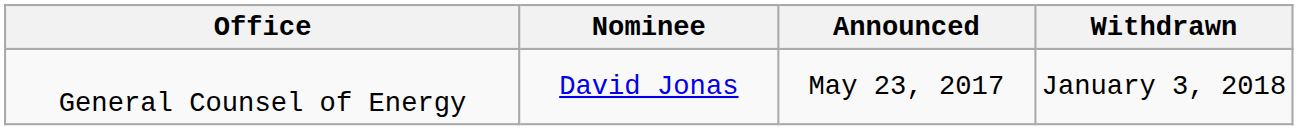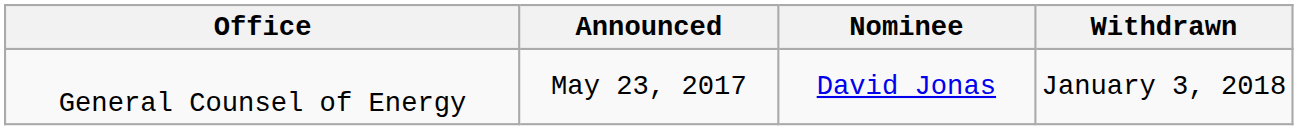columns swapped: Nominee <-> Announced
